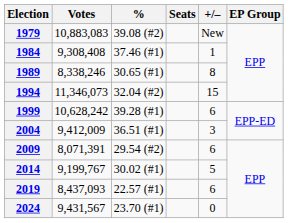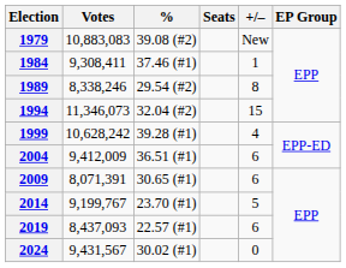1984 | Votes: 9,308,408 -> 9,308,411
1989 | %: 30.65 (#1) -> 29.54 (#2)
1999 | +/–: 6 -> 4
2004 | +/–: 3 -> 6
2009 | %: 29.54 (#2) -> 30.65 (#1)
2014 | %: 30.02 (#1) -> 23.70 (#1)
2024 | %: 23.70 (#1) -> 30.02 (#1)
